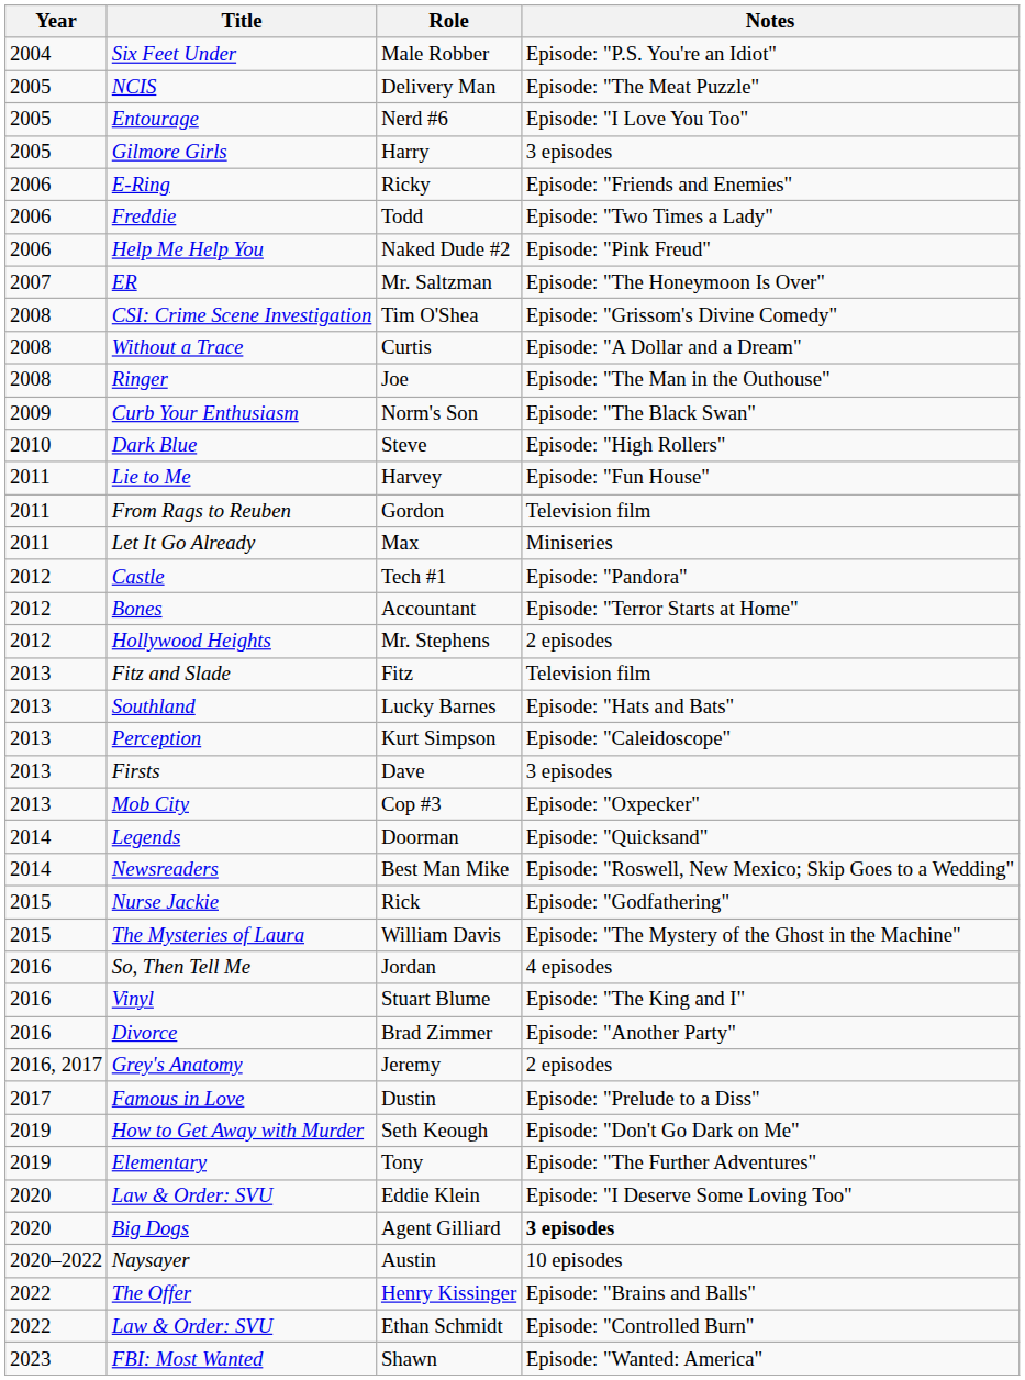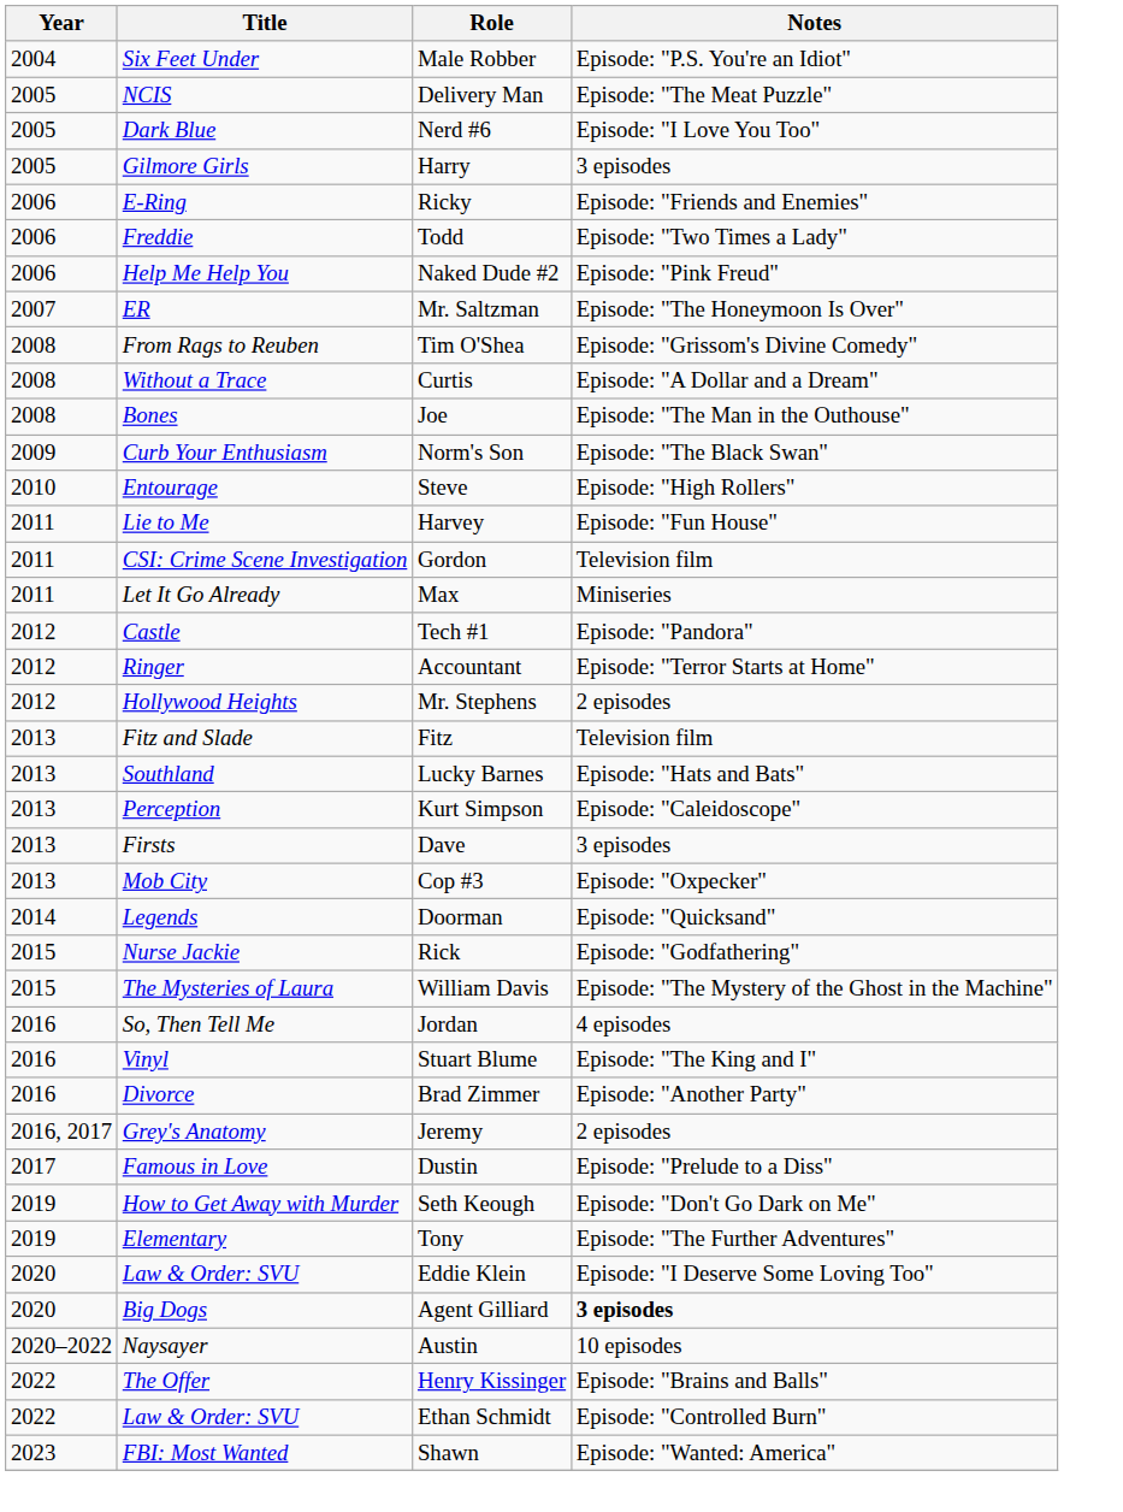Nerd #6 | Title: Entourage -> Dark Blue
Tim O'Shea | Title: CSI: Crime Scene Investigation -> From Rags to Reuben
Joe | Title: Ringer -> Bones
Steve | Title: Dark Blue -> Entourage
Gordon | Title: From Rags to Reuben -> CSI: Crime Scene Investigation
Accountant | Title: Bones -> Ringer
- row: 2014 | Newsreaders | Best Man Mike | Episode: "Roswell, New Mexico; Skip Goes to a Wedding"
